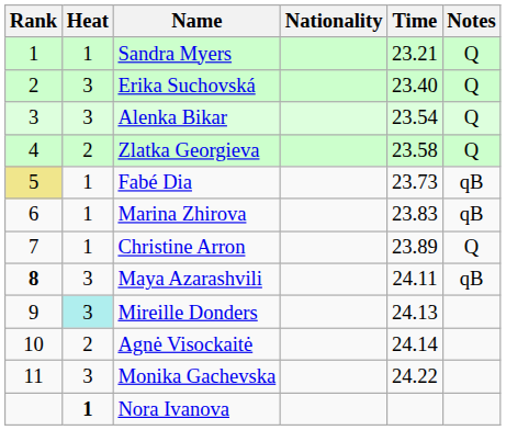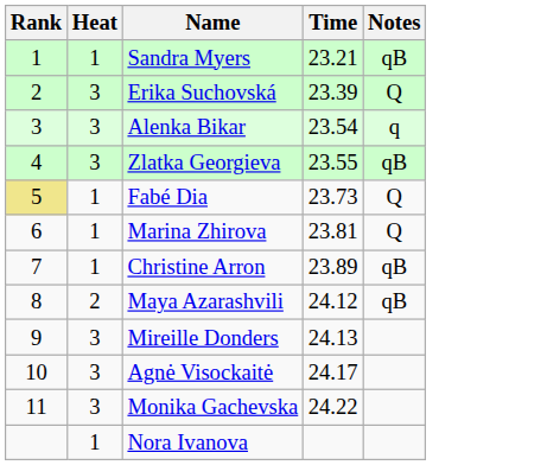- column: Nationality
Sandra Myers | Notes: Q -> qB
Erika Suchovská | Time: 23.40 -> 23.39
Alenka Bikar | Notes: Q -> q
Zlatka Georgieva | Heat: 2 -> 3
Zlatka Georgieva | Time: 23.58 -> 23.55
Zlatka Georgieva | Notes: Q -> qB
Fabé Dia | Notes: qB -> Q
Marina Zhirova | Time: 23.83 -> 23.81
Marina Zhirova | Notes: qB -> Q
Christine Arron | Notes: Q -> qB
Maya Azarashvili | Rank: bold -> normal
Maya Azarashvili | Heat: 3 -> 2
Maya Azarashvili | Time: 24.11 -> 24.12
Mireille Donders | Heat: paleturquoise background -> no background
Agnė Visockaitė | Heat: 2 -> 3
Agnė Visockaitė | Time: 24.14 -> 24.17
Nora Ivanova | Heat: bold -> normal
